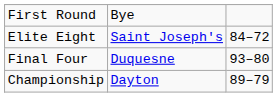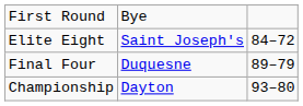Final Four | column 3: 93–80 -> 89–79
Championship | column 3: 89–79 -> 93–80
